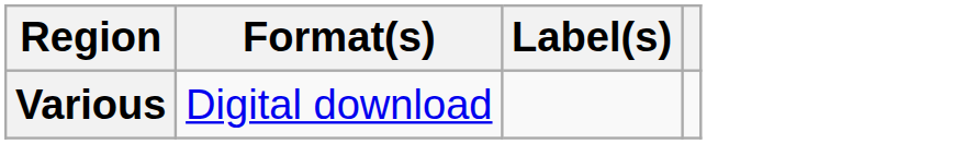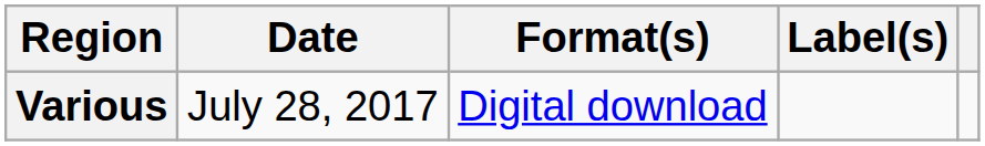+ column: Date | July 28, 2017
